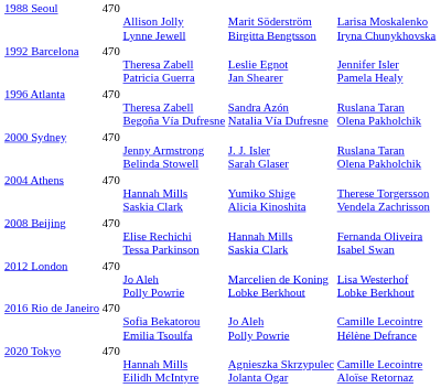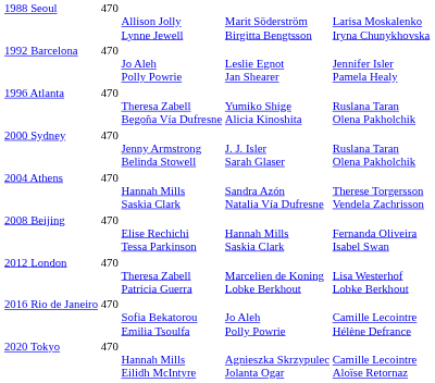1992 Barcelona | column 3: Theresa Zabell Patricia Guerra -> Jo Aleh Polly Powrie
1996 Atlanta | column 4: Sandra Azón Natalia Vía Dufresne -> Yumiko Shige Alicia Kinoshita
2004 Athens | column 4: Yumiko Shige Alicia Kinoshita -> Sandra Azón Natalia Vía Dufresne
2012 London | column 3: Jo Aleh Polly Powrie -> Theresa Zabell Patricia Guerra
